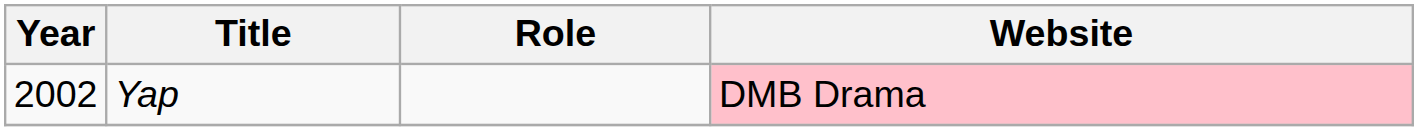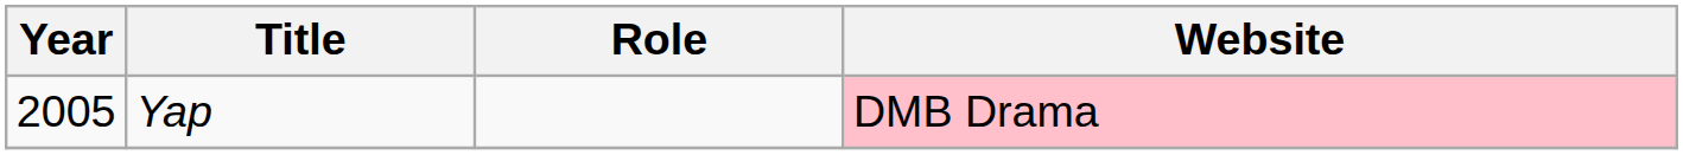Yap | Year: 2002 -> 2005
